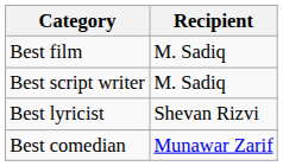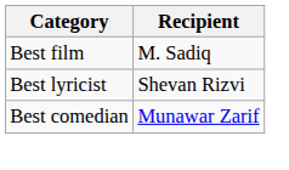- row: Best script writer | M. Sadiq
